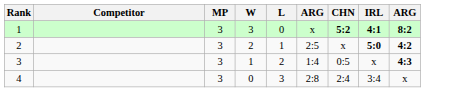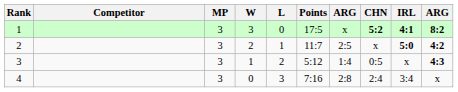+ column: Points | 17:5 | 11:7 | 5:12 | 7:16
